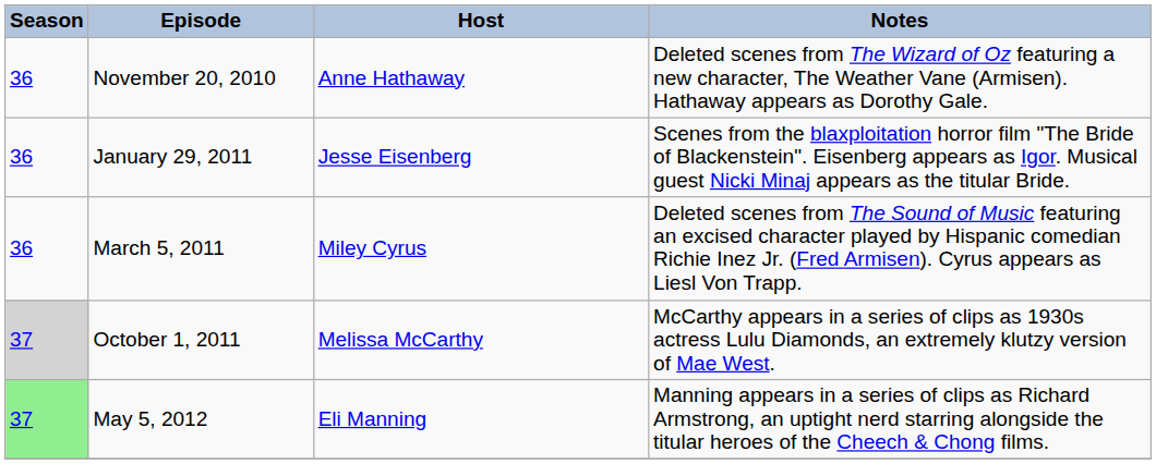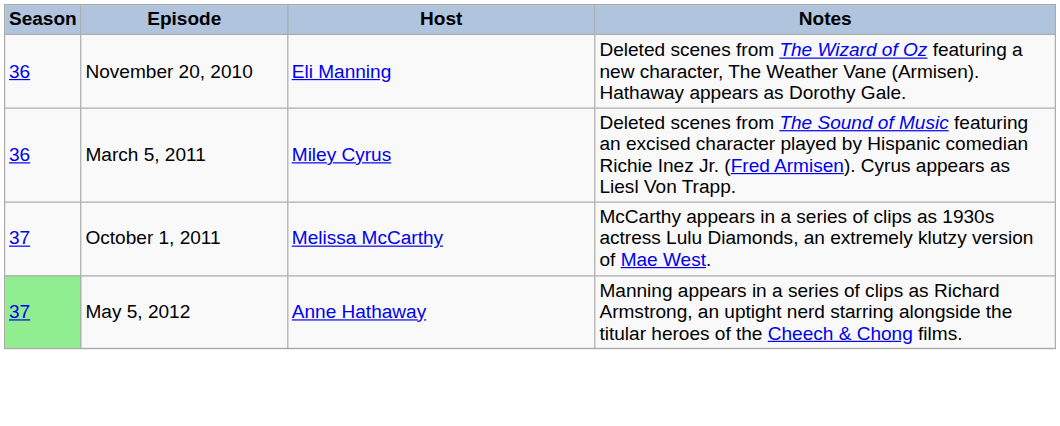November 20, 2010 | Host: Anne Hathaway -> Eli Manning
- row: 36 | January 29, 2011 | Jesse Eisenberg | Scenes from the blaxploitation horror film "The Bride of Blackenstein". Eisenberg appears as Igor. Musical guest Nicki Minaj appears as the titular Bride.
October 1, 2011 | Season: lightgrey background -> no background
May 5, 2012 | Host: Eli Manning -> Anne Hathaway
